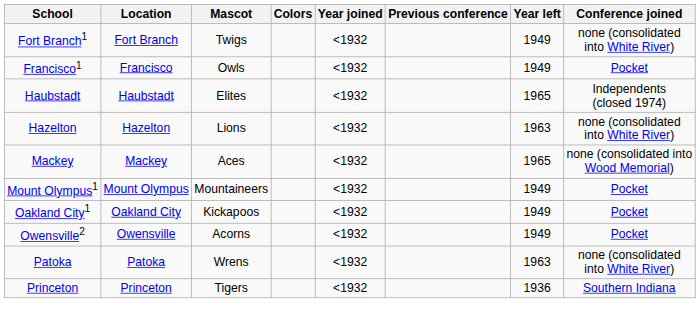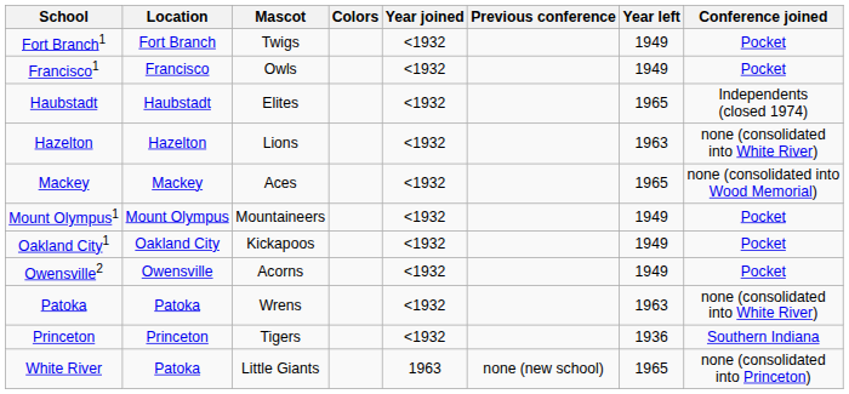Fort Branch1 | Conference joined: none (consolidated into White River) -> Pocket
+ row: White River | Patoka | Little Giants | 1963 | none (new school) | 1965 | none (consolidated into Princeton)
